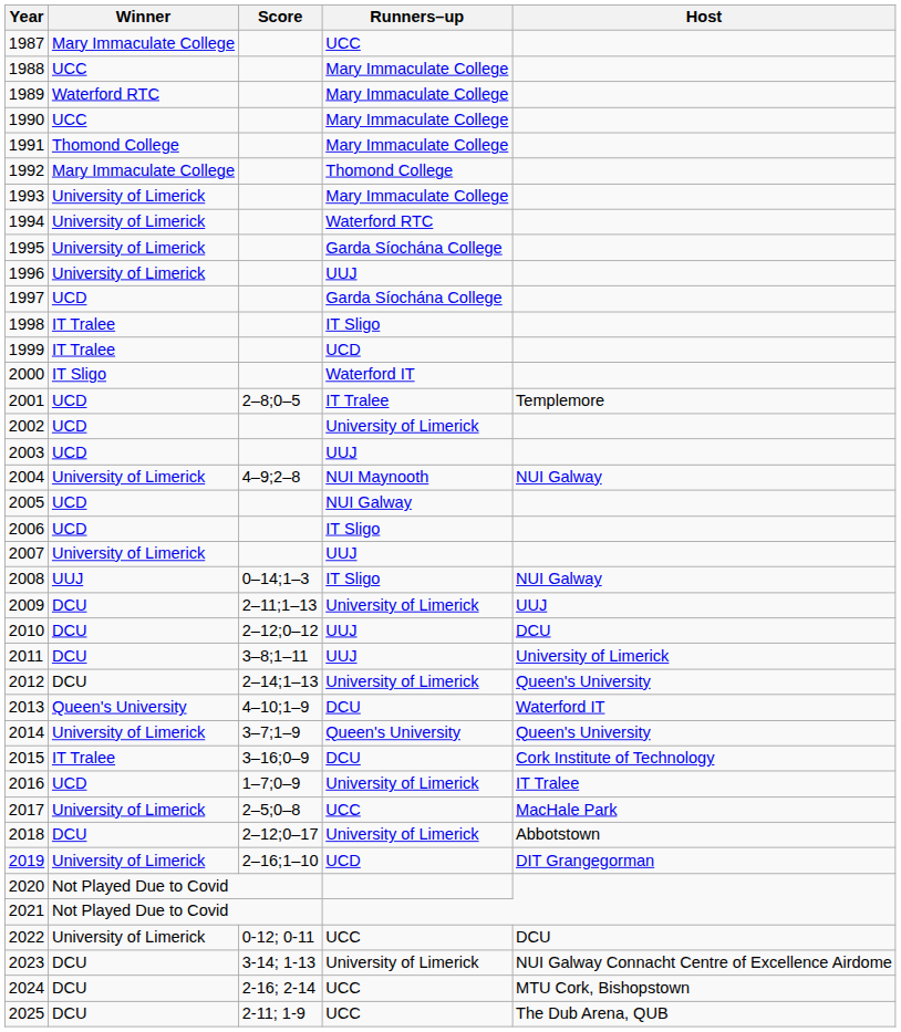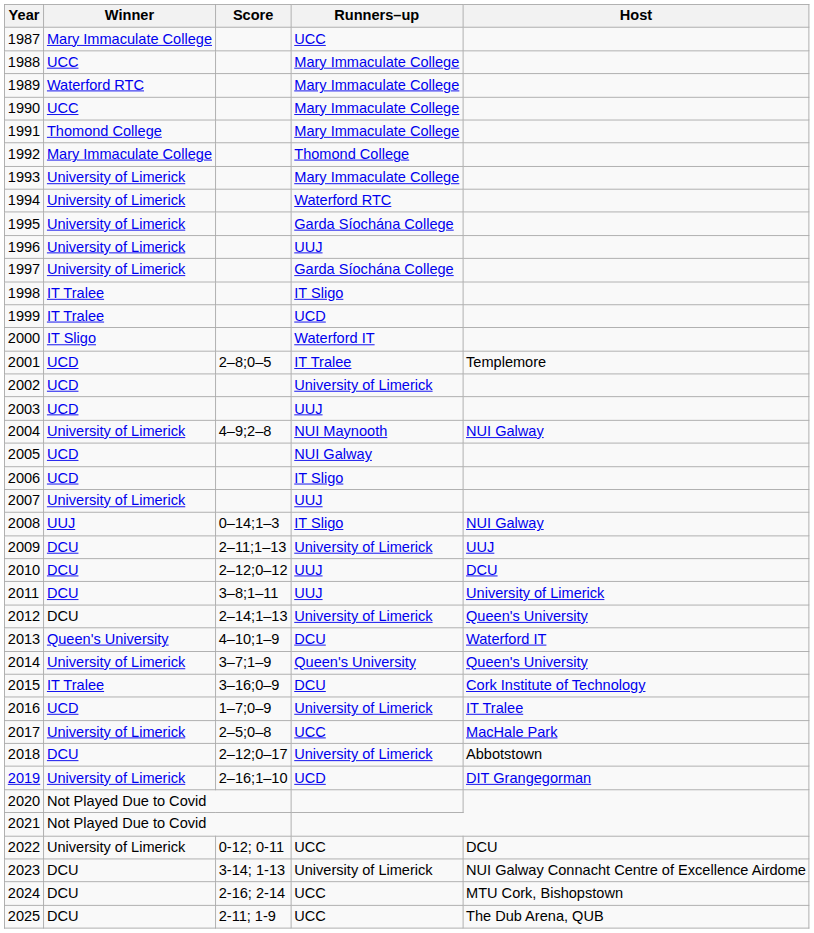1997 | Winner: UCD -> University of Limerick
